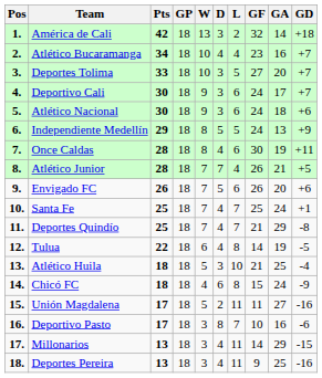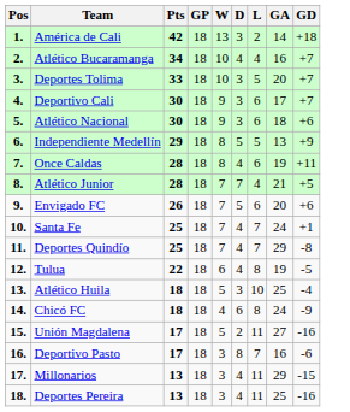- column: GF | 32 | 23 | 27 | 24 | 24 | 24 | 30 | 26 | 26 | 25 | 21 | 14 | 21 | 15 | 11 | 10 | 14 | 9
